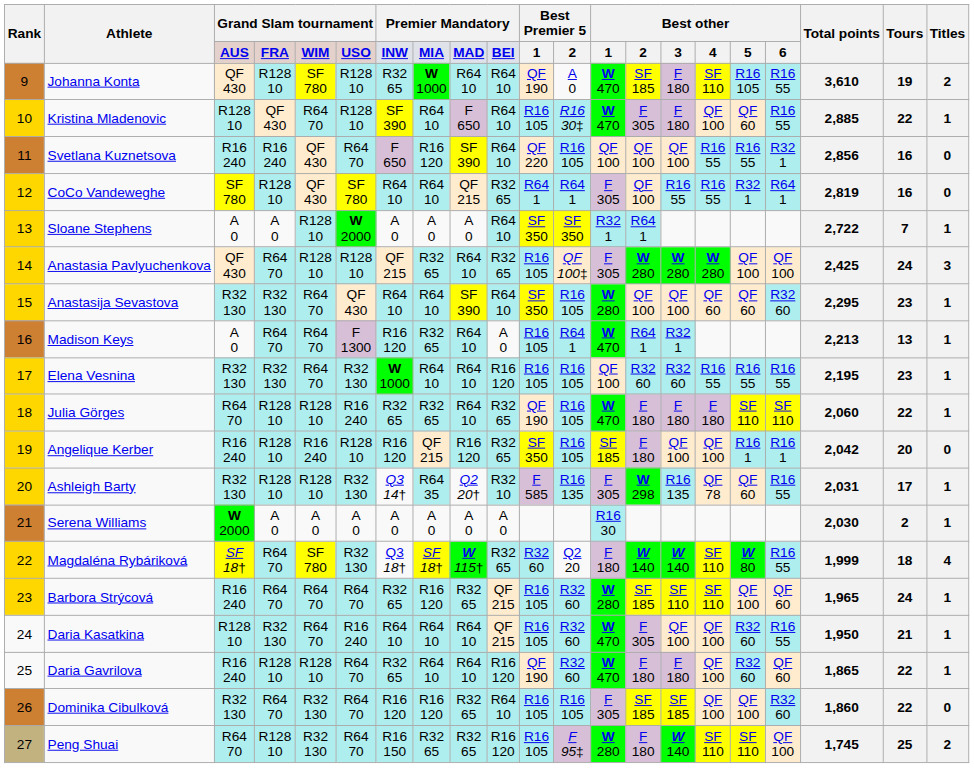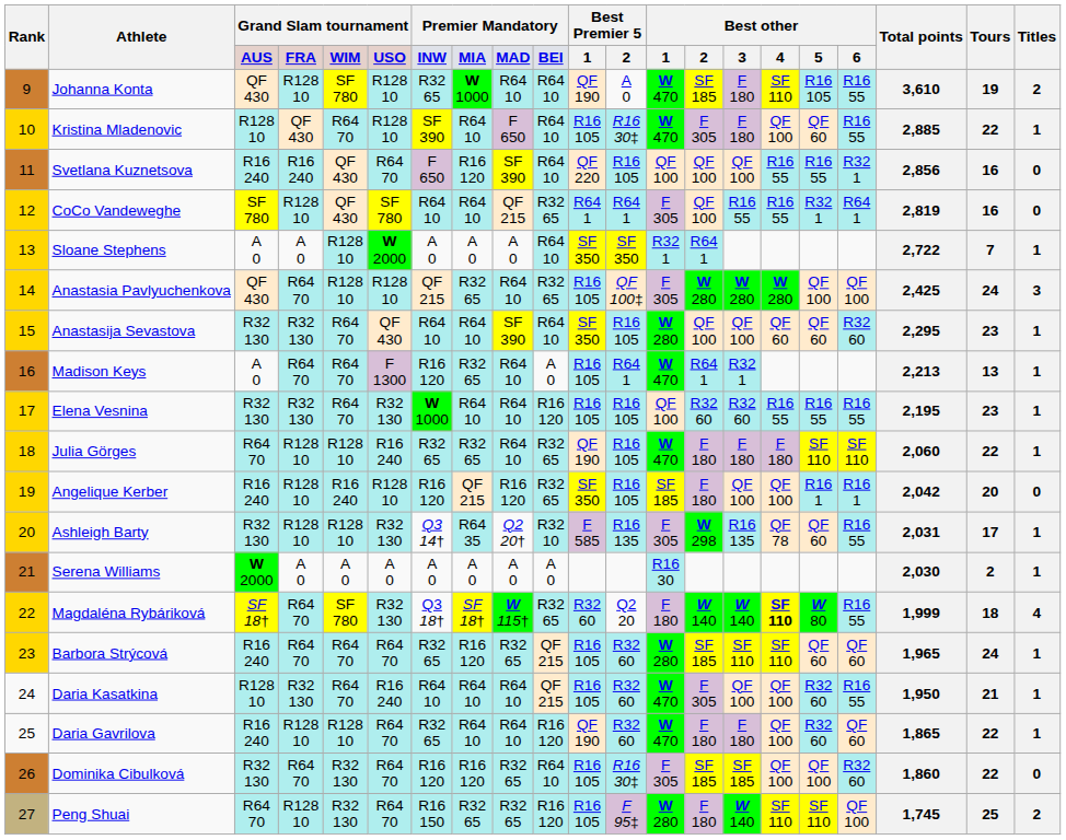Magdaléna Rybáriková | column 16: normal -> bold
Barbora Strýcová | column 17: QF 100 -> QF 60
Dominika Cibulková | column 12: R16 105 -> R16 30‡
